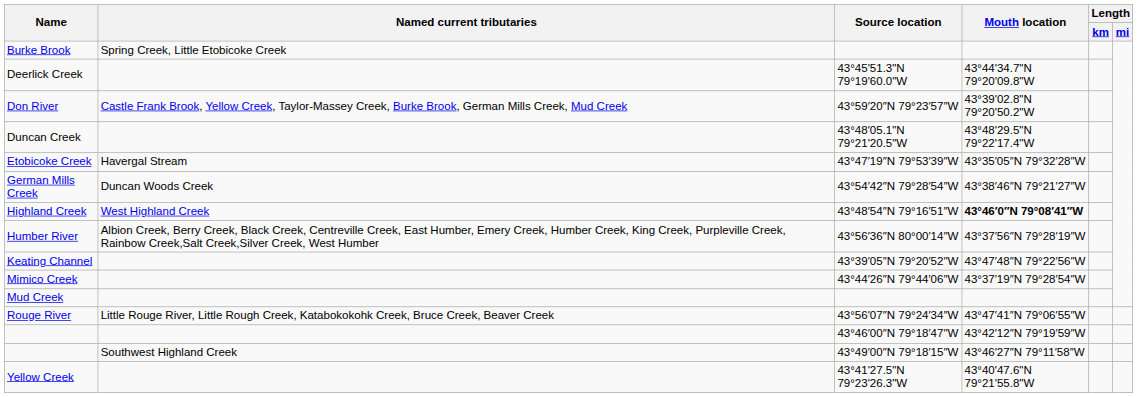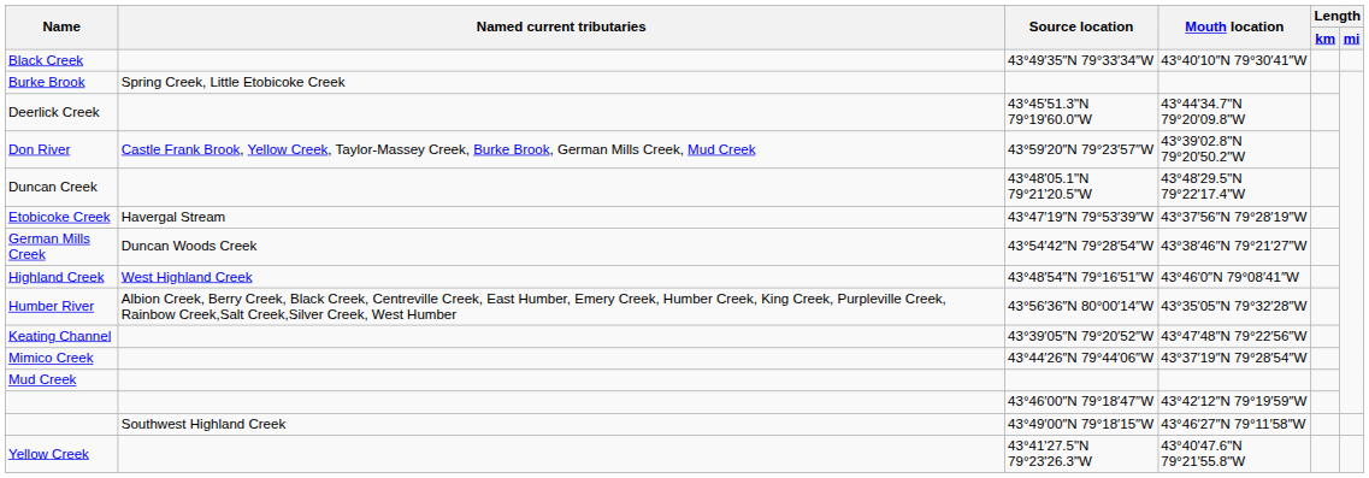+ row: Black Creek | 43°49′35″N 79°33′34″W | 43°40′10″N 79°30′41″W
Etobicoke Creek | Mouth location: 43°35′05″N 79°32′28″W -> 43°37′56″N 79°28′19″W
Highland Creek | Mouth location: bold -> normal
Humber River | Mouth location: 43°37′56″N 79°28′19″W -> 43°35′05″N 79°32′28″W
- row: Rouge River | Little Rouge River, Little Rough Creek, Katabokokohk Creek, Bruce Creek, Beaver Creek | 43°56′07″N 79°24′34″W | 43°47′41″N 79°06′55″W
